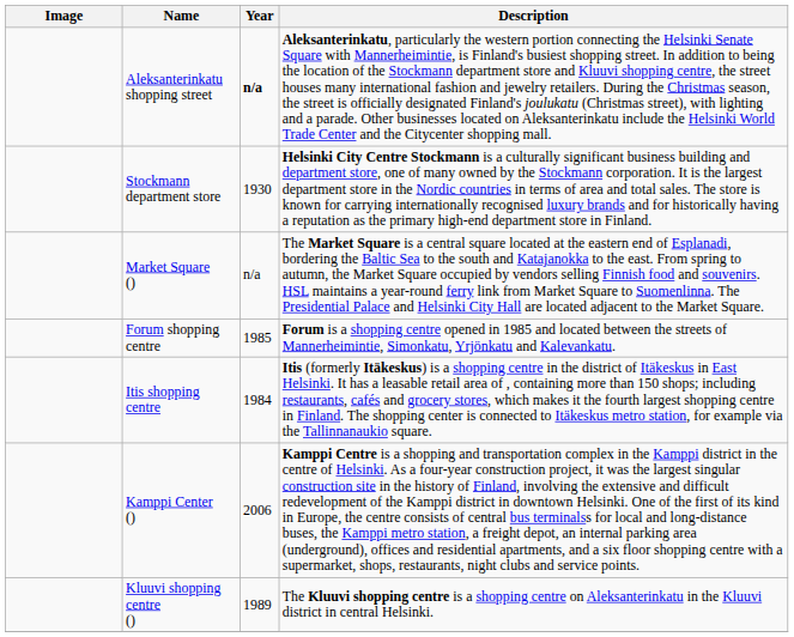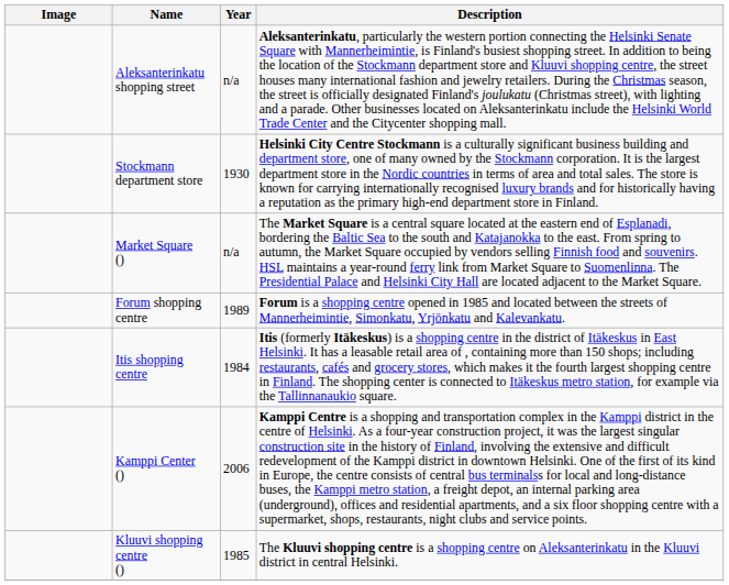Aleksanterinkatu shopping street | Year: bold -> normal
Forum shopping centre | Year: 1985 -> 1989
Kluuvi shopping centre () | Year: 1989 -> 1985
